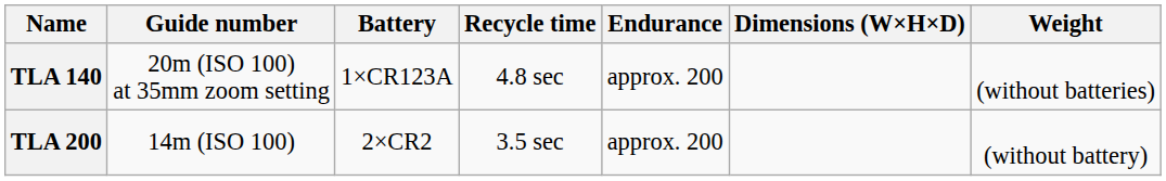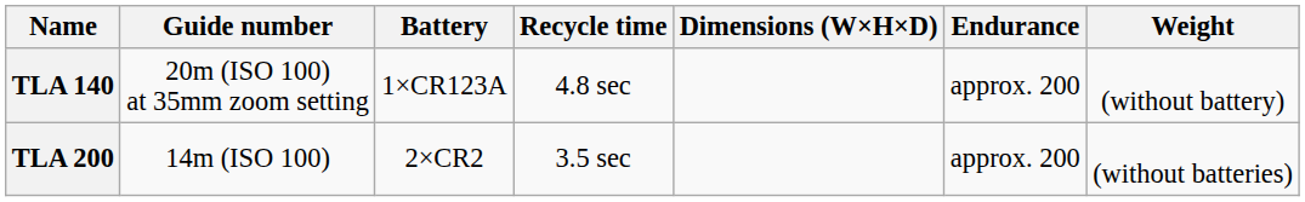columns swapped: Endurance <-> Dimensions (W×H×D)
TLA 140 | Weight: (without batteries) -> (without battery)
TLA 200 | Weight: (without battery) -> (without batteries)
